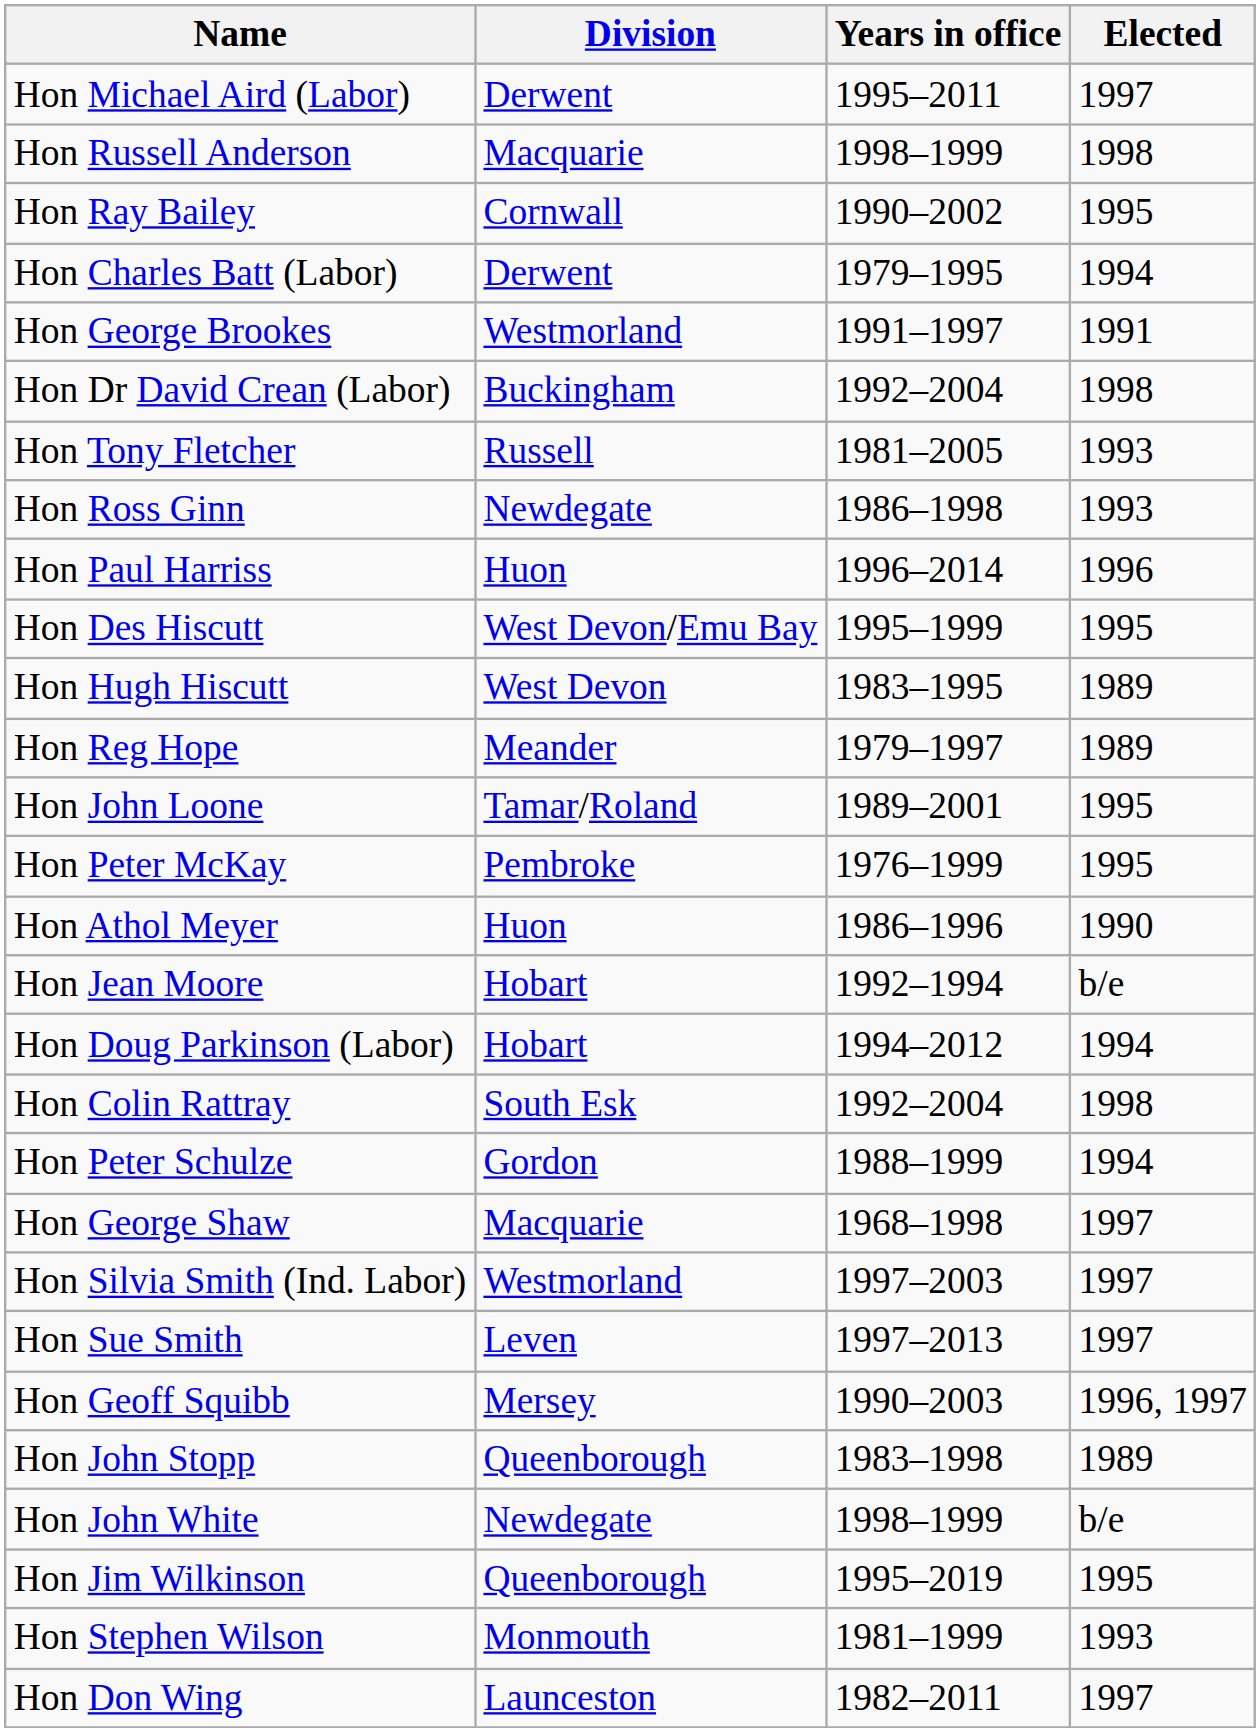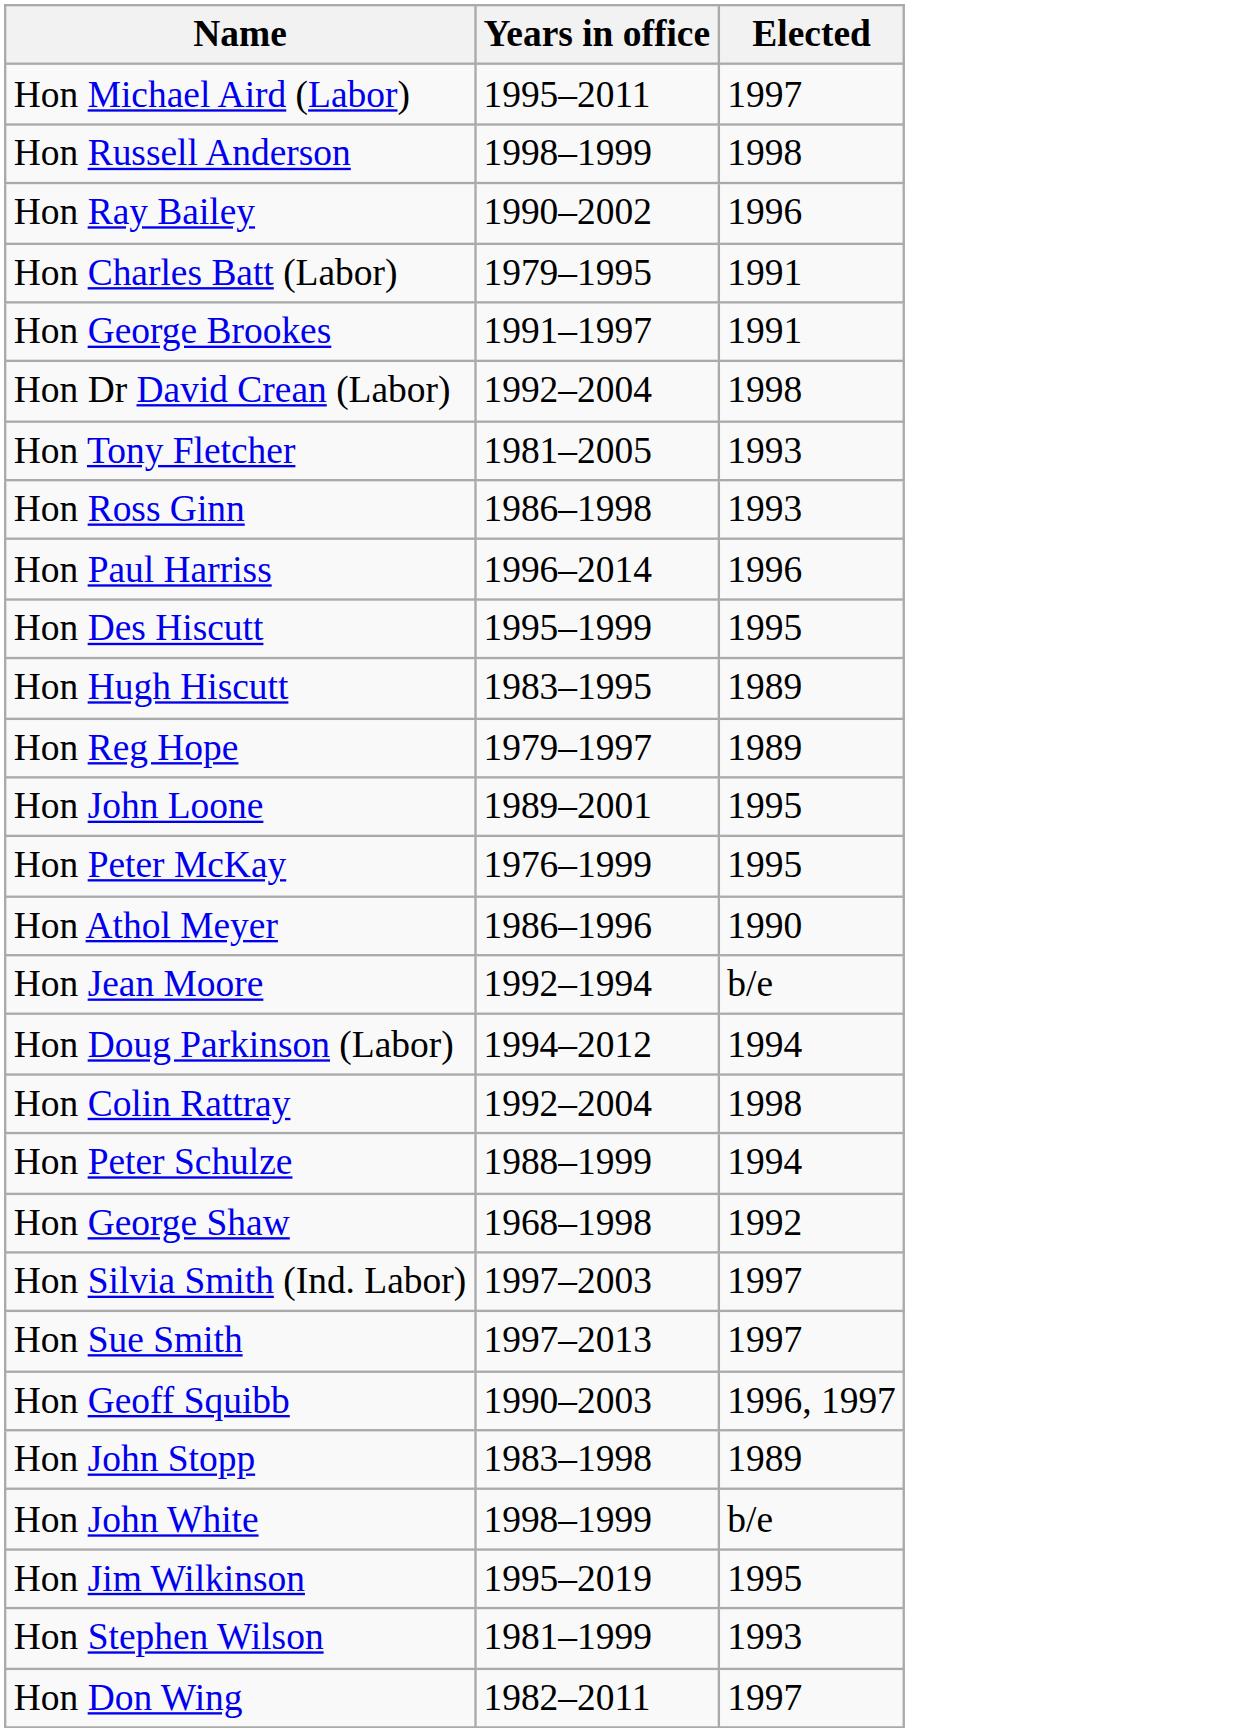- column: Division | Derwent | Macquarie | Cornwall | Derwent | Westmorland | Buckingham | Russell | Newdegate | Huon | West Devon/Emu Bay | West Devon | Meander | Tamar/Roland | Pembroke | Huon | Hobart | Hobart | South Esk | Gordon | Macquarie | Westmorland | Leven | Mersey | Queenborough | Newdegate | Queenborough | Monmouth | Launceston
Hon Ray Bailey | Elected: 1995 -> 1996
Hon Charles Batt (Labor) | Elected: 1994 -> 1991
Hon George Shaw | Elected: 1997 -> 1992
